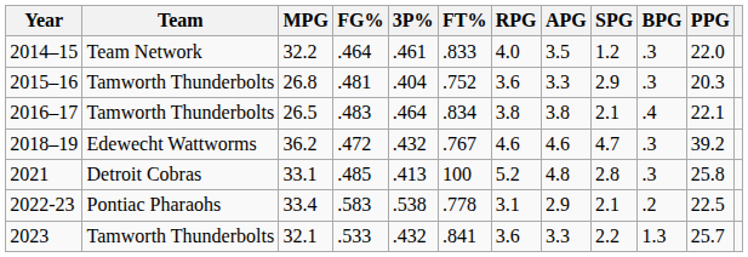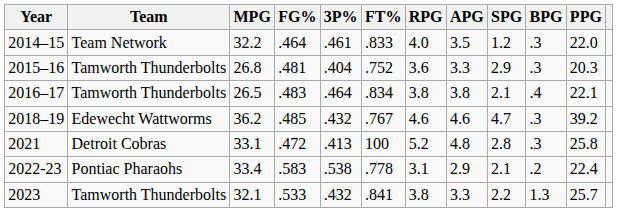2018–19 | FG%: .472 -> .485
2021 | FG%: .485 -> .472
2022-23 | PPG: 22.5 -> 22.4
2023 | RPG: 3.6 -> 3.8
